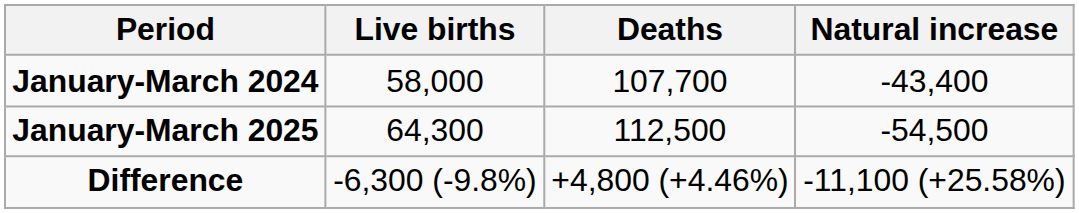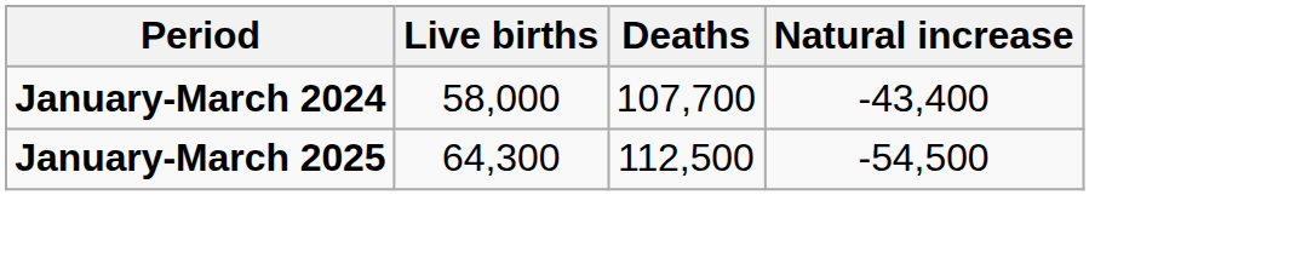- row: Difference | -6,300 (-9.8%) | +4,800 (+4.46%) | -11,100 (+25.58%)
